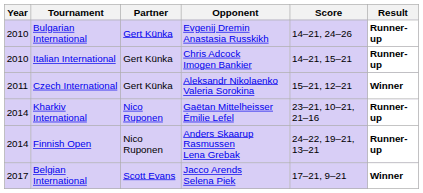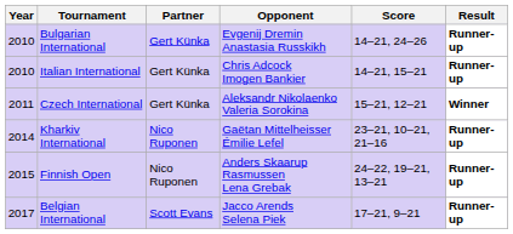Finnish Open | Year: 2014 -> 2015
Belgian International | Result: Winner -> Runner-up
